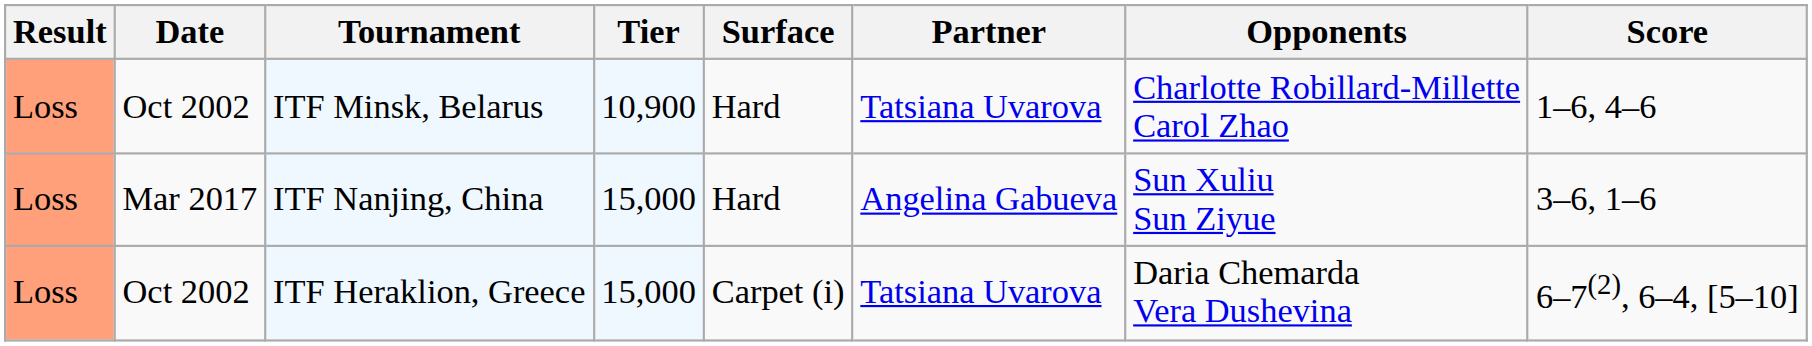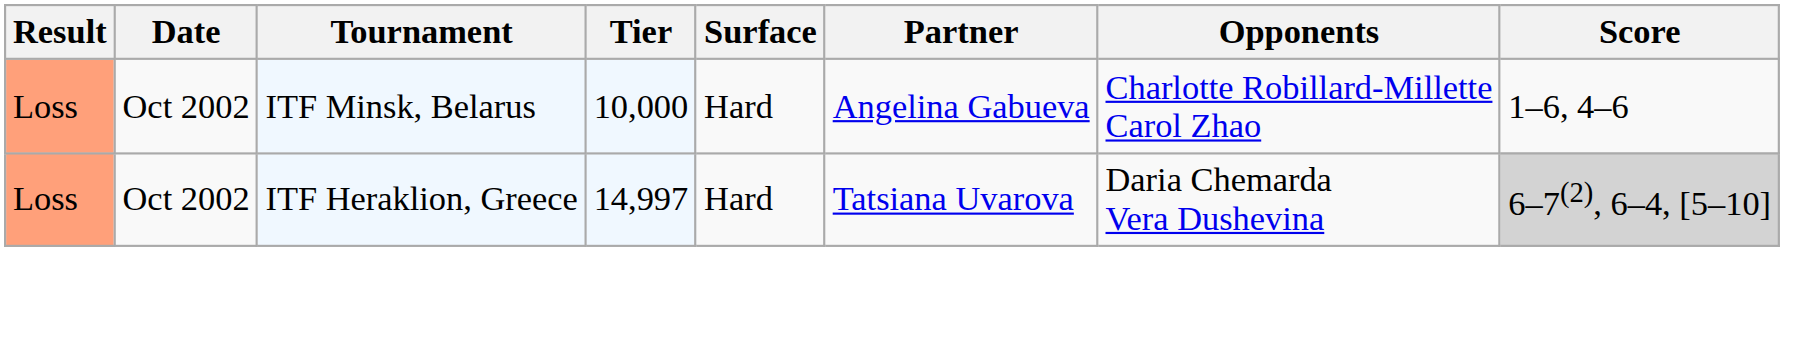ITF Minsk, Belarus | Tier: 10,900 -> 10,000
ITF Minsk, Belarus | Partner: Tatsiana Uvarova -> Angelina Gabueva
- row: Loss | Mar 2017 | ITF Nanjing, China | 15,000 | Hard | Angelina Gabueva | Sun Xuliu Sun Ziyue | 3–6, 1–6
ITF Heraklion, Greece | Tier: 15,000 -> 14,997
ITF Heraklion, Greece | Surface: Carpet (i) -> Hard
ITF Heraklion, Greece | Score: no background -> lightgrey background
